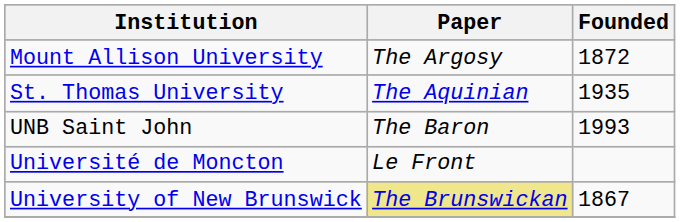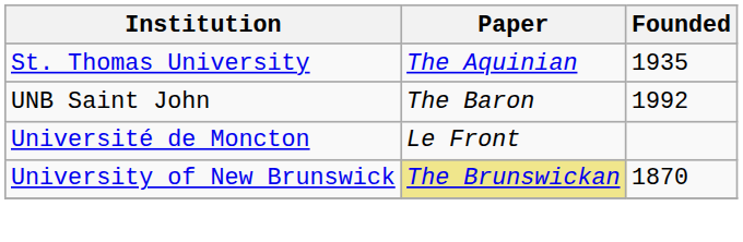- row: Mount Allison University | The Argosy | 1872
UNB Saint John | Founded: 1993 -> 1992
University of New Brunswick | Founded: 1867 -> 1870
